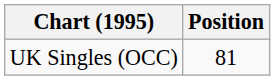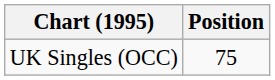UK Singles (OCC) | Position: 81 -> 75
